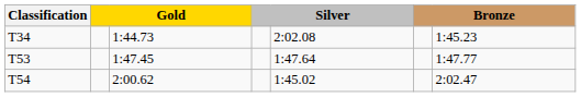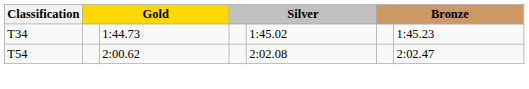T34 | column 5: 2:02.08 -> 1:45.02
- row: T53 | 1:47.45 | 1:47.64 | 1:47.77
T54 | column 5: 1:45.02 -> 2:02.08
